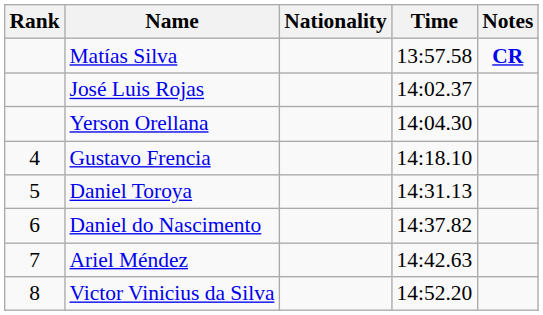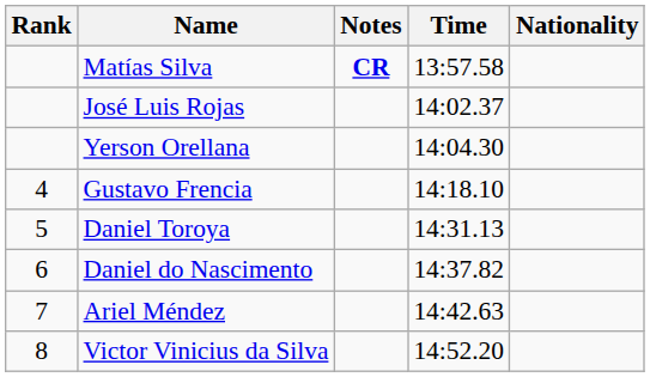columns swapped: Nationality <-> Notes
